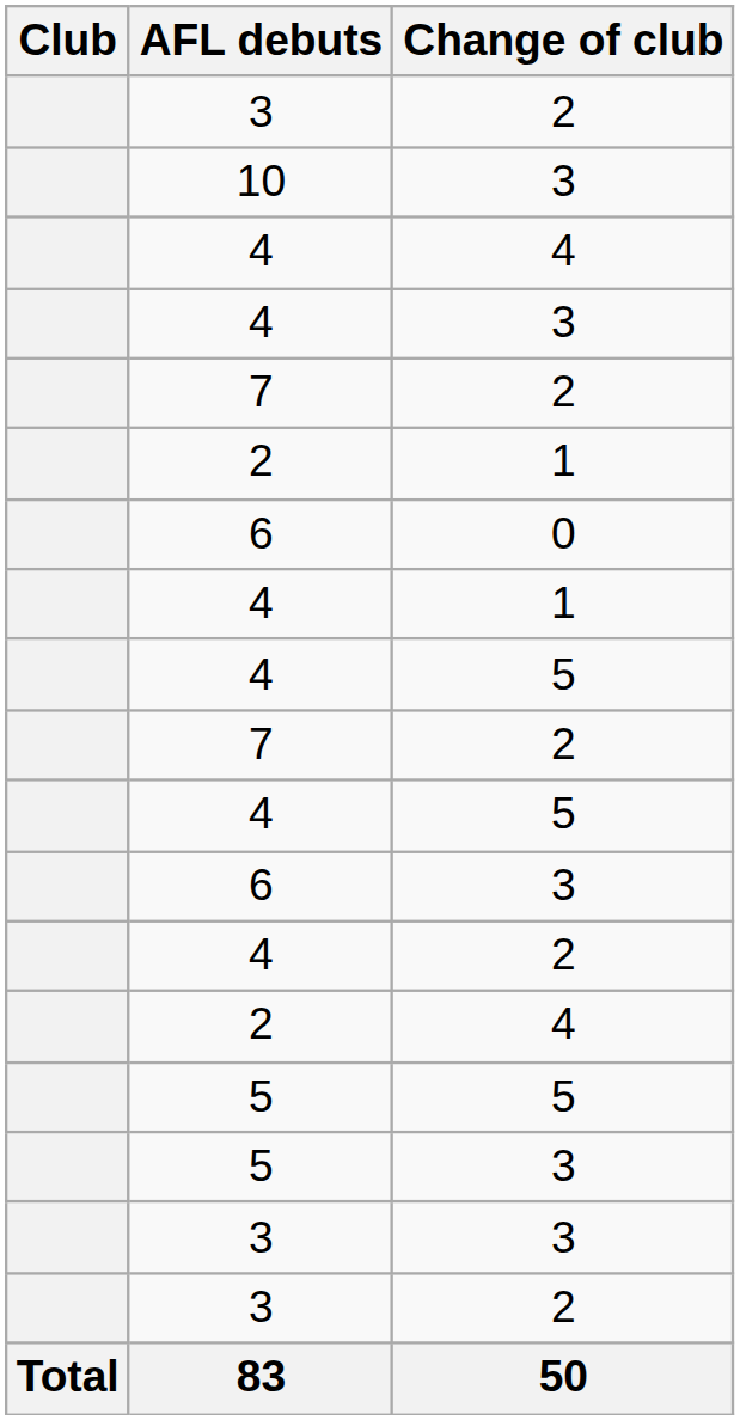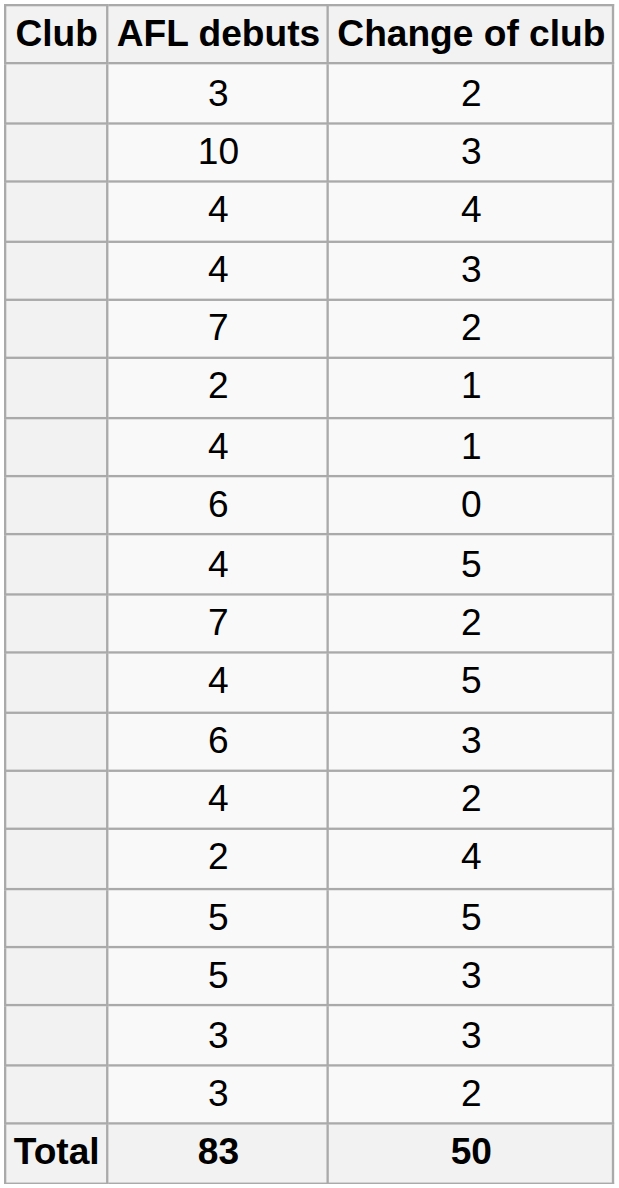rows swapped: 4 / 1 <-> 6 / 0
